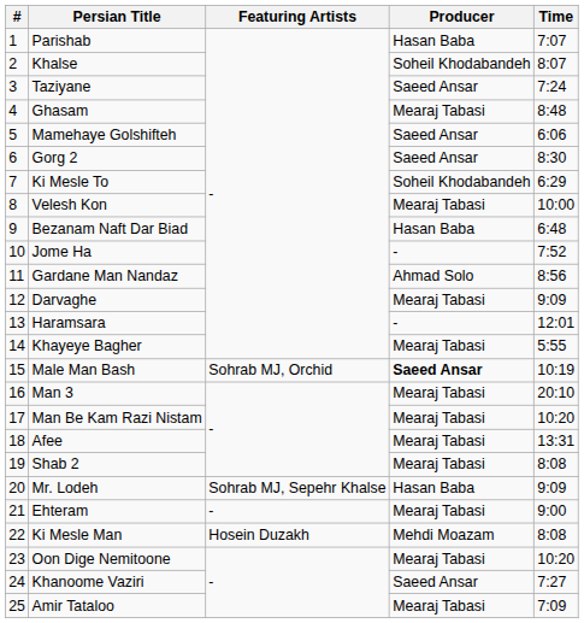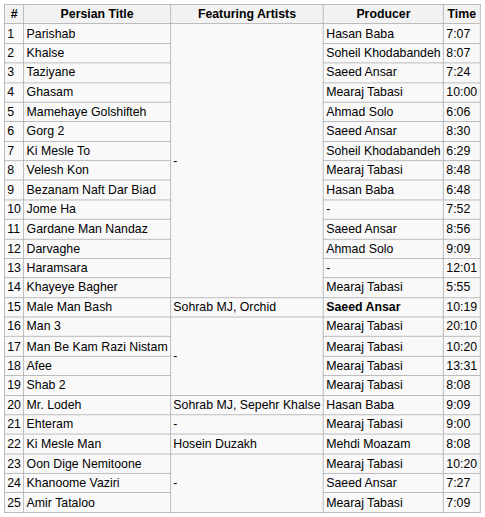Ghasam | Time: 8:48 -> 10:00
Mamehaye Golshifteh | Producer: Saeed Ansar -> Ahmad Solo
Velesh Kon | Time: 10:00 -> 8:48
Gardane Man Nandaz | Producer: Ahmad Solo -> Saeed Ansar
Darvaghe | Producer: Mearaj Tabasi -> Ahmad Solo
